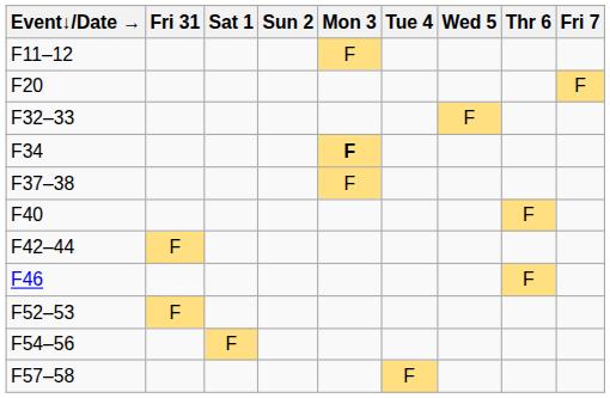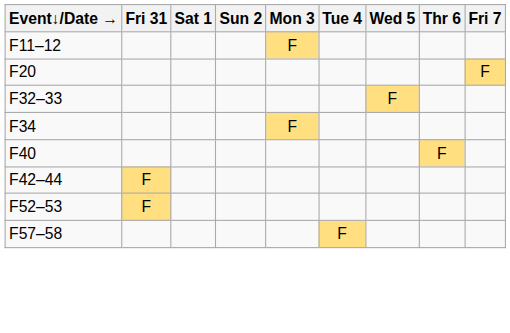F34 | Mon 3: bold -> normal
- row: F37–38 | F
- row: F46 | F
- row: F54–56 | F
